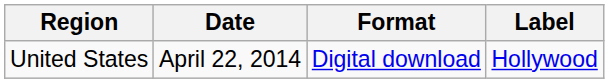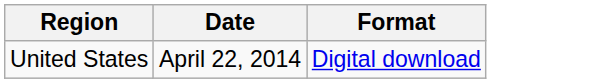- column: Label | Hollywood
